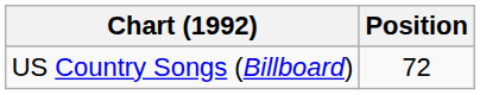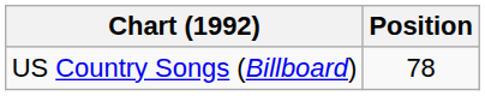US Country Songs (Billboard) | Position: 72 -> 78
